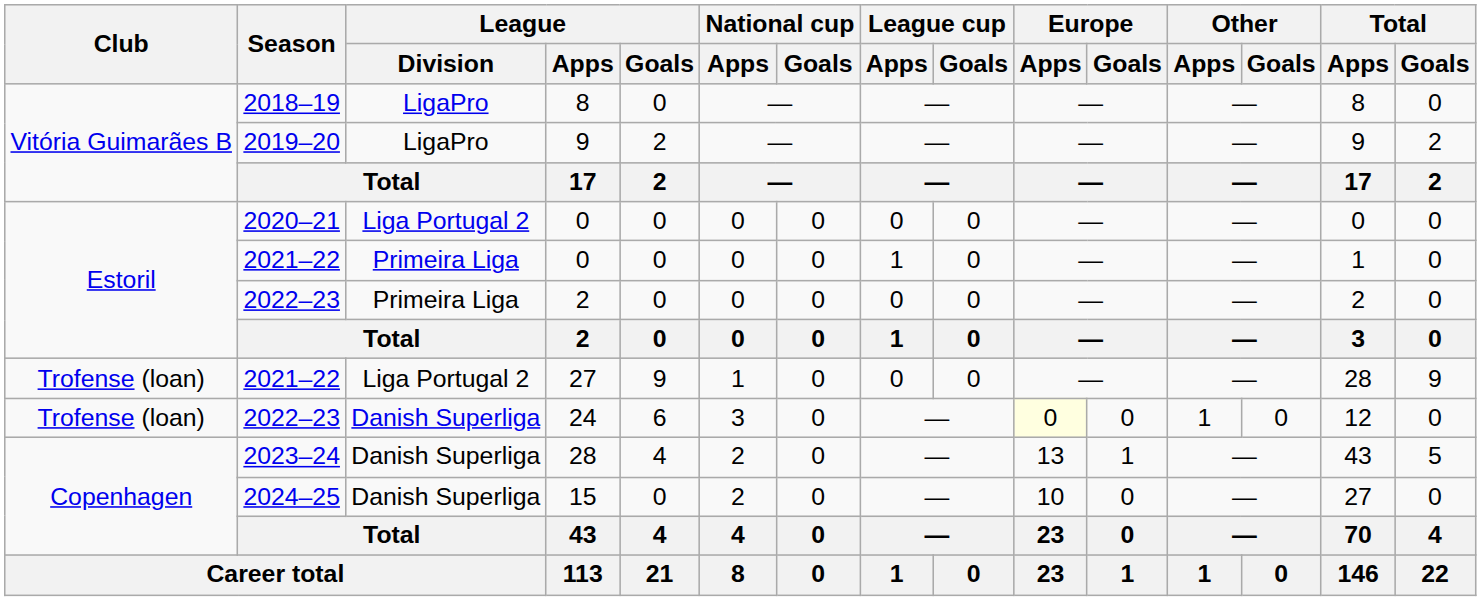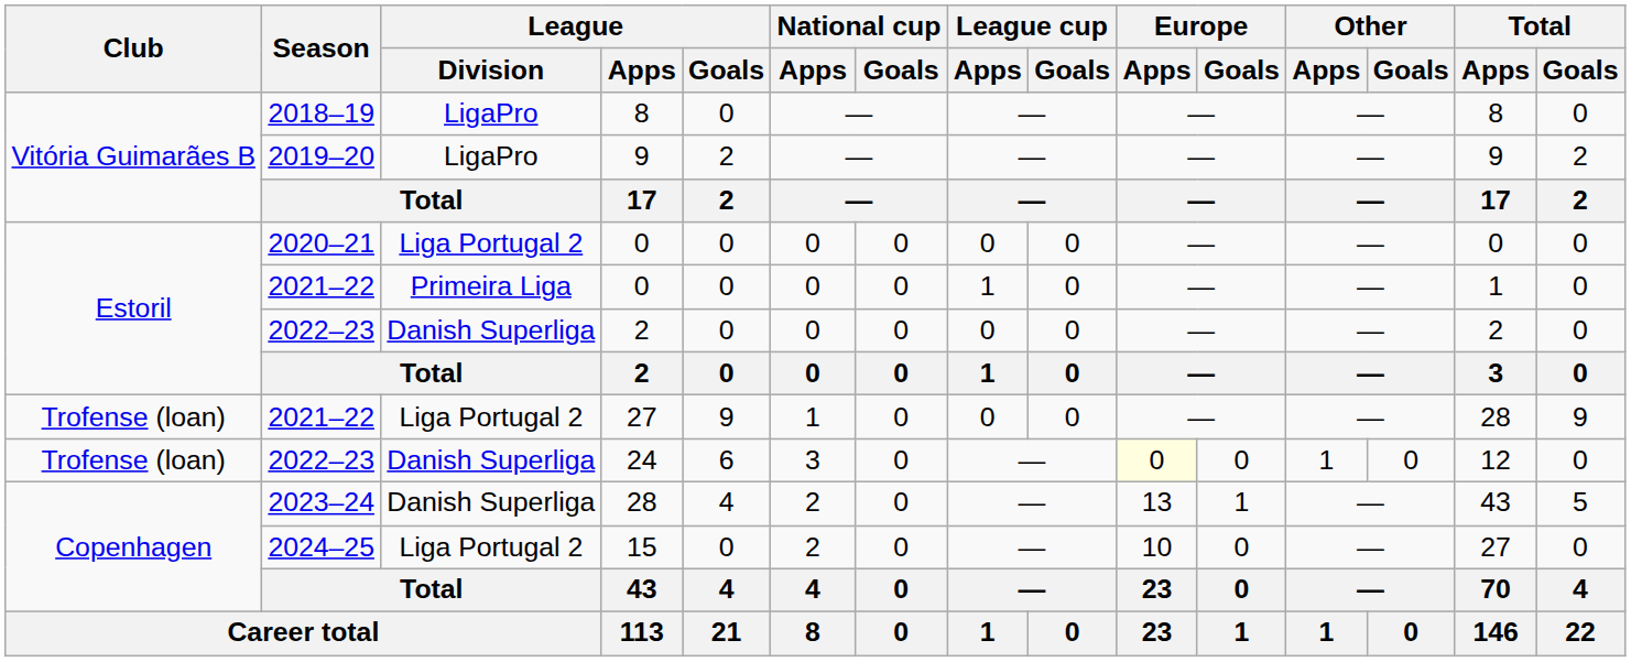2022–23 / 2 | League / Division: Primeira Liga -> Danish Superliga
15 | League / Division: Danish Superliga -> Liga Portugal 2
